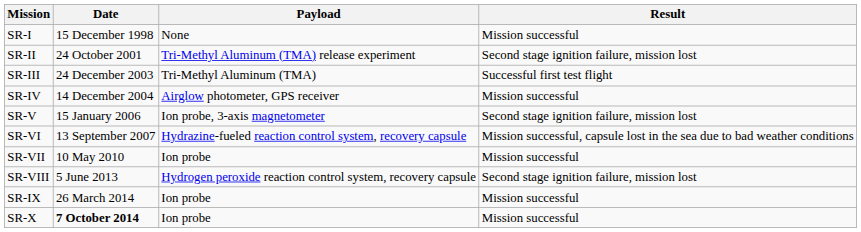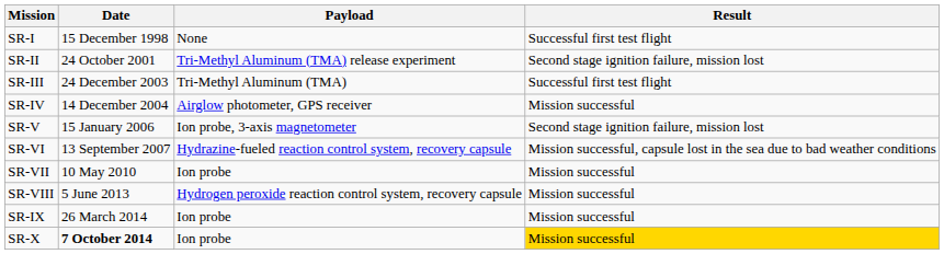SR-I | Result: Mission successful -> Successful first test flight
SR-VIII | Result: Second stage ignition failure, mission lost -> Mission successful
SR-X | Result: no background -> gold background
